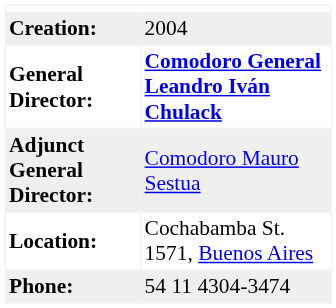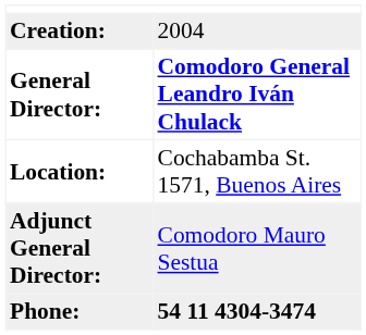rows swapped: Adjunct General Director: <-> Location:
Phone: | column 2: normal -> bold
